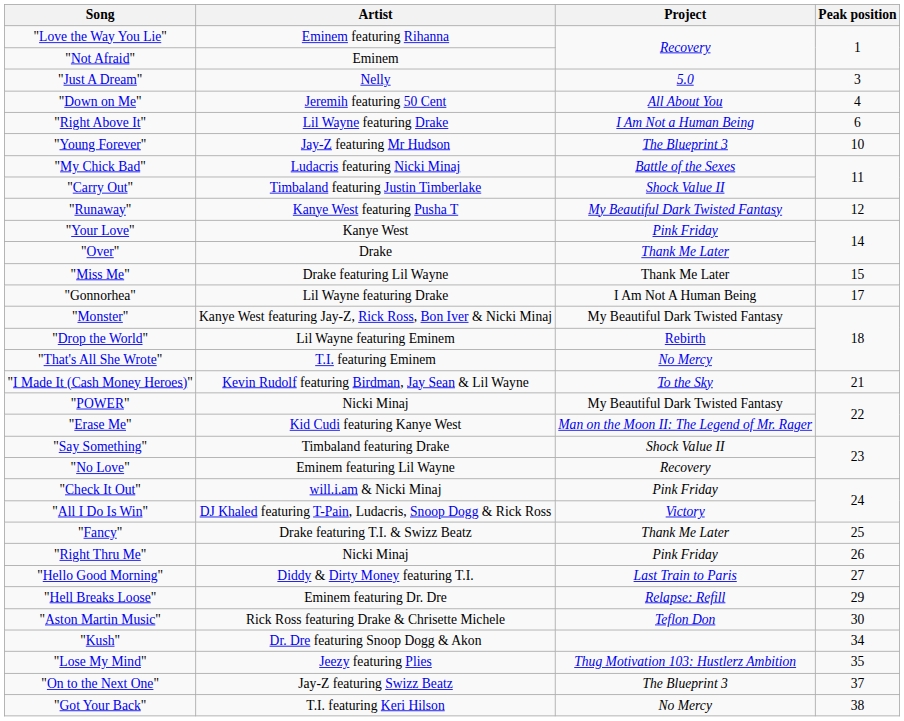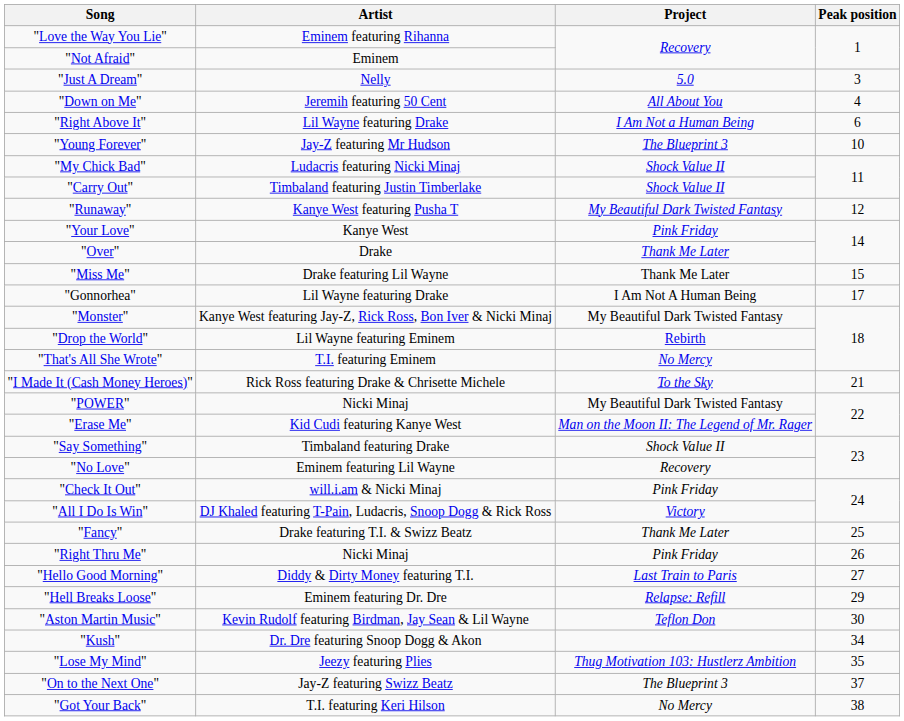"My Chick Bad" | Project: Battle of the Sexes -> Shock Value II
"I Made It (Cash Money Heroes)" | Artist: Kevin Rudolf featuring Birdman, Jay Sean & Lil Wayne -> Rick Ross featuring Drake & Chrisette Michele
"Aston Martin Music" | Artist: Rick Ross featuring Drake & Chrisette Michele -> Kevin Rudolf featuring Birdman, Jay Sean & Lil Wayne
